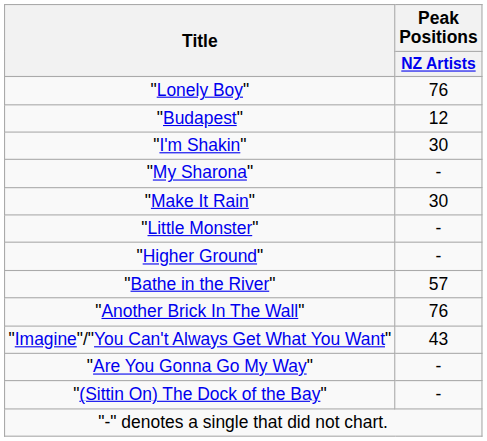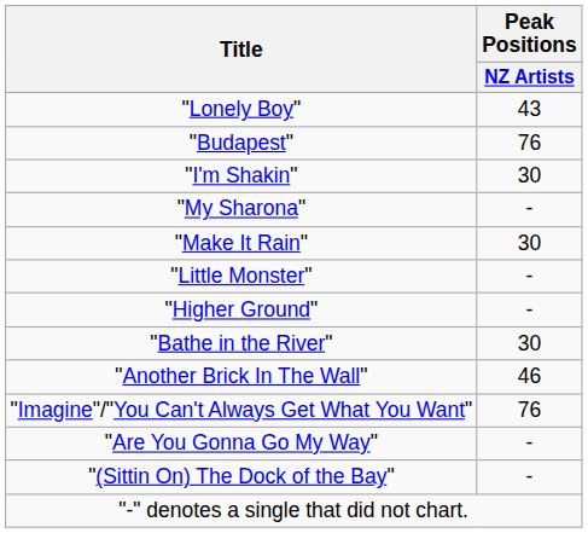"Lonely Boy" | Peak Positions / NZ Artists: 76 -> 43
"Budapest" | Peak Positions / NZ Artists: 12 -> 76
"Bathe in the River" | Peak Positions / NZ Artists: 57 -> 30
"Another Brick In The Wall" | Peak Positions / NZ Artists: 76 -> 46
"Imagine"/"You Can't Always Get What You Want" | Peak Positions / NZ Artists: 43 -> 76
